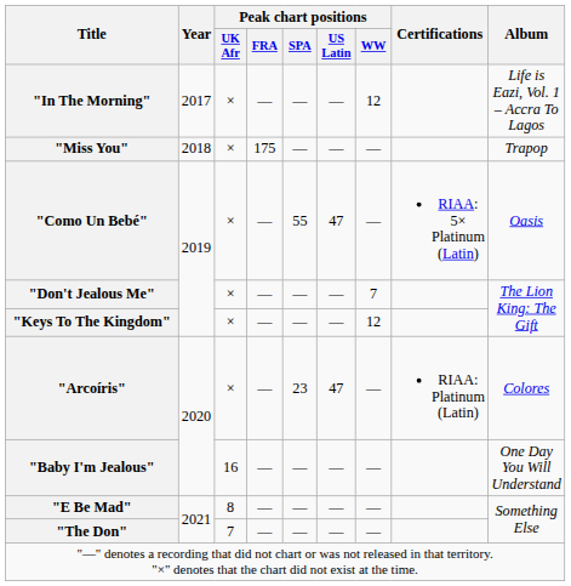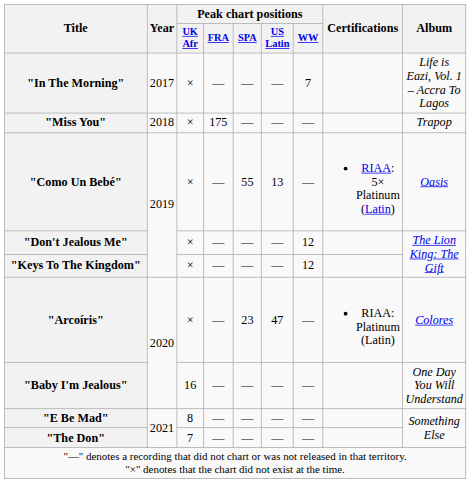"In The Morning" | Peak chart positions / WW: 12 -> 7
"Como Un Bebé" | Peak chart positions / US Latin: 47 -> 13
"Don't Jealous Me" | Peak chart positions / WW: 7 -> 12
